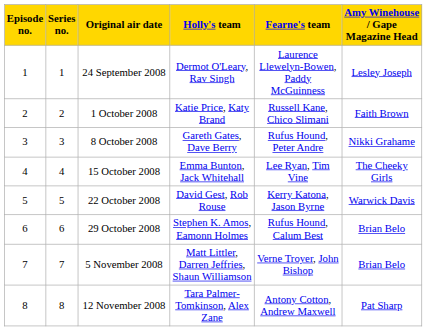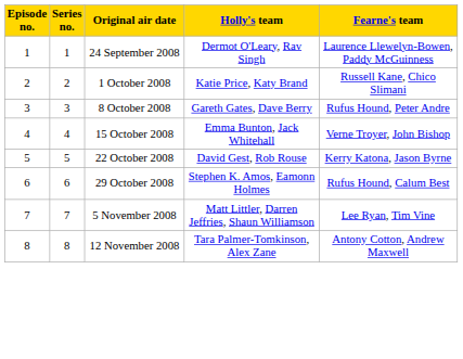- column: Amy Winehouse / Gape Magazine Head | Lesley Joseph | Faith Brown | Nikki Grahame | The Cheeky Girls | Warwick Davis | Brian Belo | Brian Belo | Pat Sharp
15 October 2008 | Fearne's team: Lee Ryan, Tim Vine -> Verne Troyer, John Bishop
5 November 2008 | Fearne's team: Verne Troyer, John Bishop -> Lee Ryan, Tim Vine
